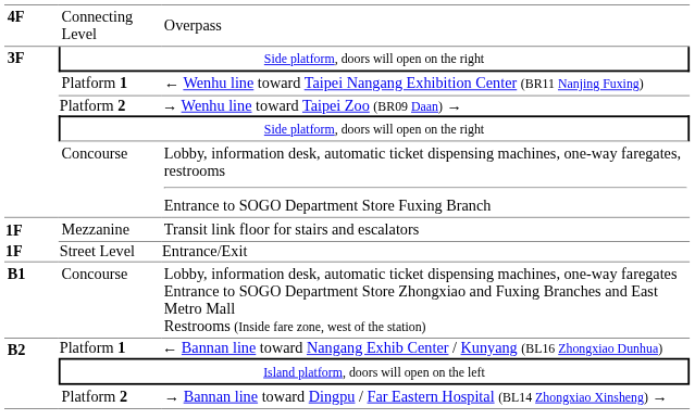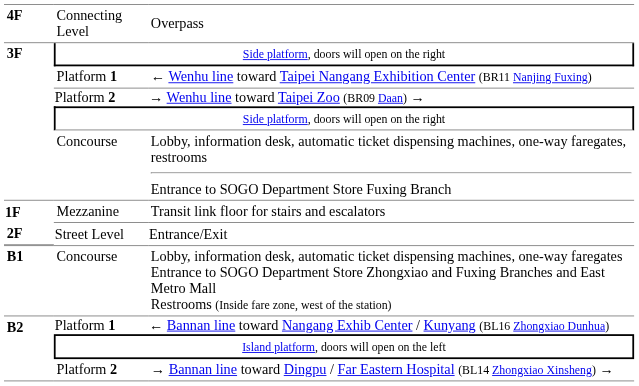Entrance/Exit | column 1: 1F -> 2F
